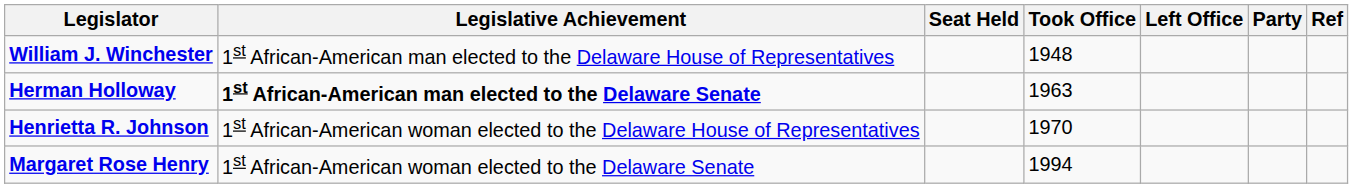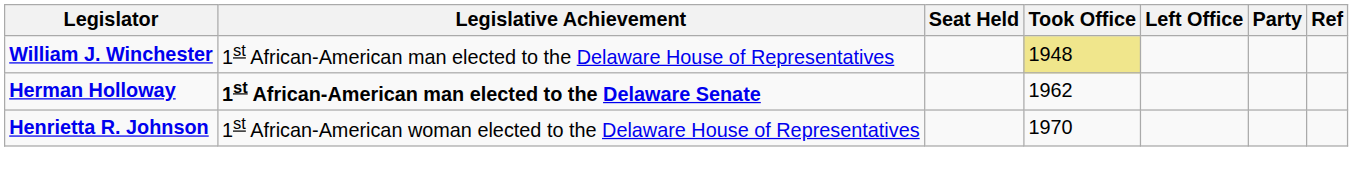William J. Winchester | Took Office: no background -> khaki background
Herman Holloway | Took Office: 1963 -> 1962
- row: Margaret Rose Henry | 1st African-American woman elected to the Delaware Senate | 1994
